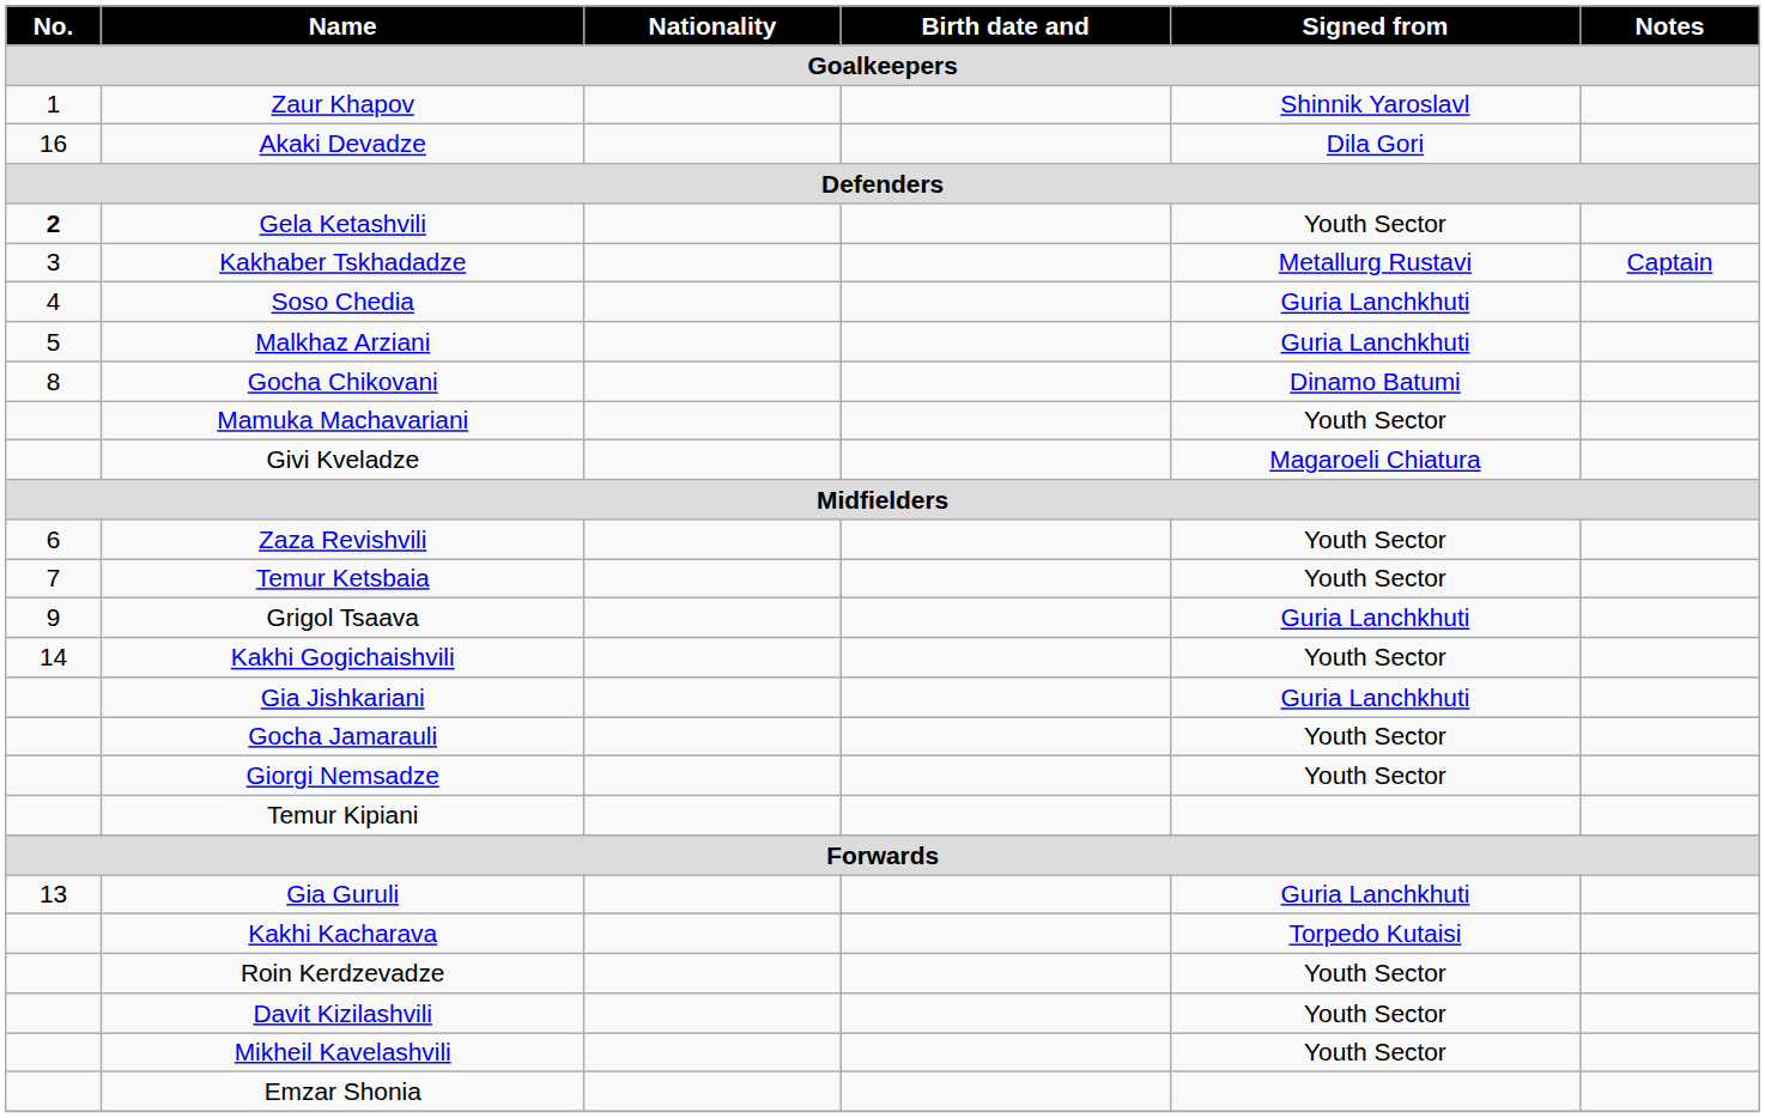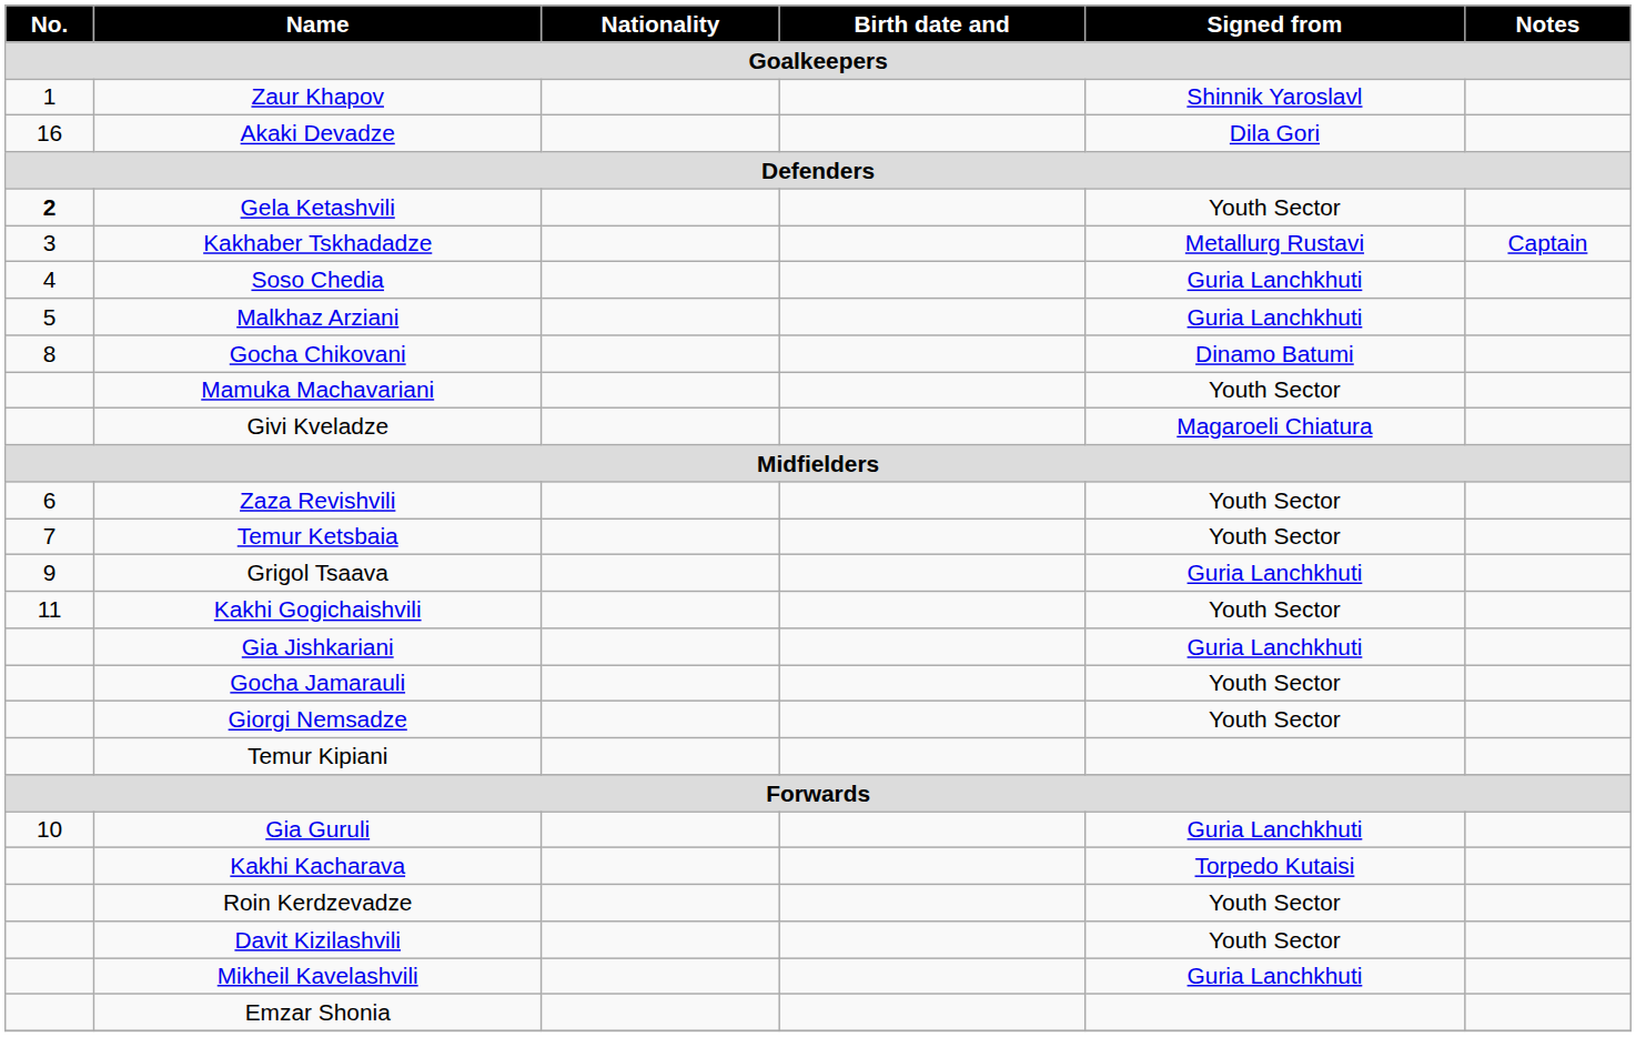Kakhi Gogichaishvili | No.: 14 -> 11
Gia Guruli | No.: 13 -> 10
Mikheil Kavelashvili | Signed from: Youth Sector -> Guria Lanchkhuti
